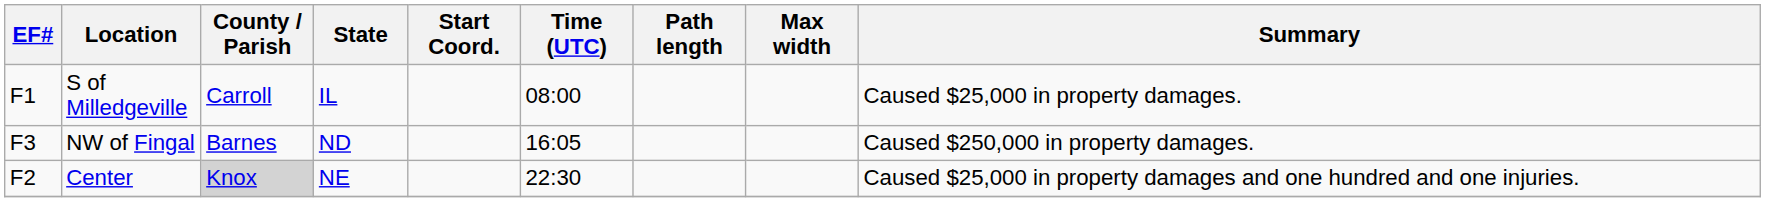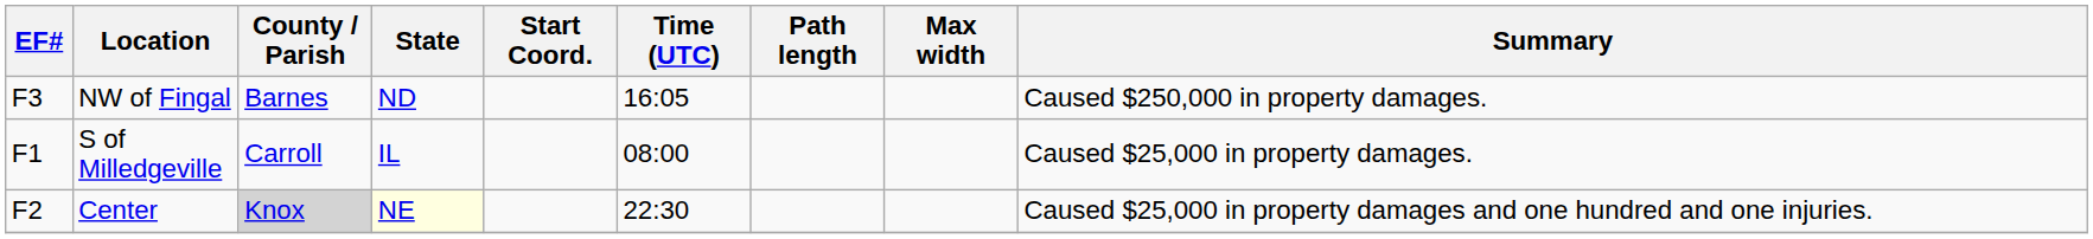rows swapped: S of Milledgeville <-> NW of Fingal
Center | State: no background -> lightyellow background
